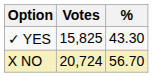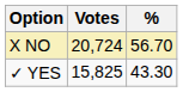rows swapped: X NO <-> ✓ YES
